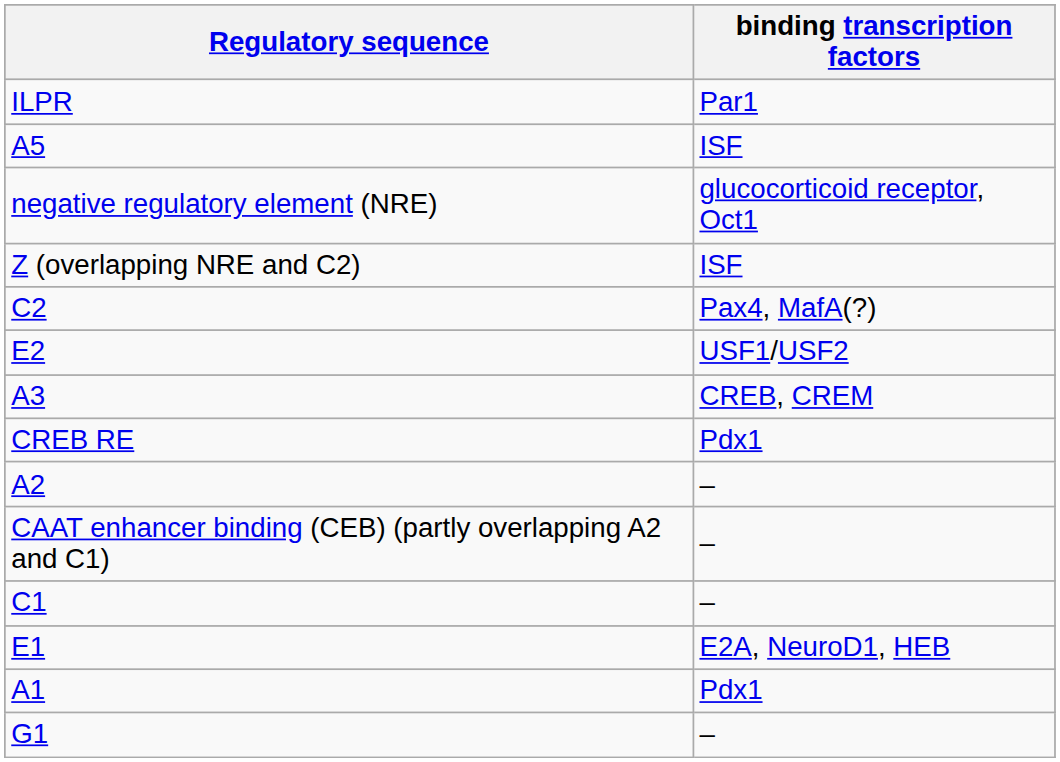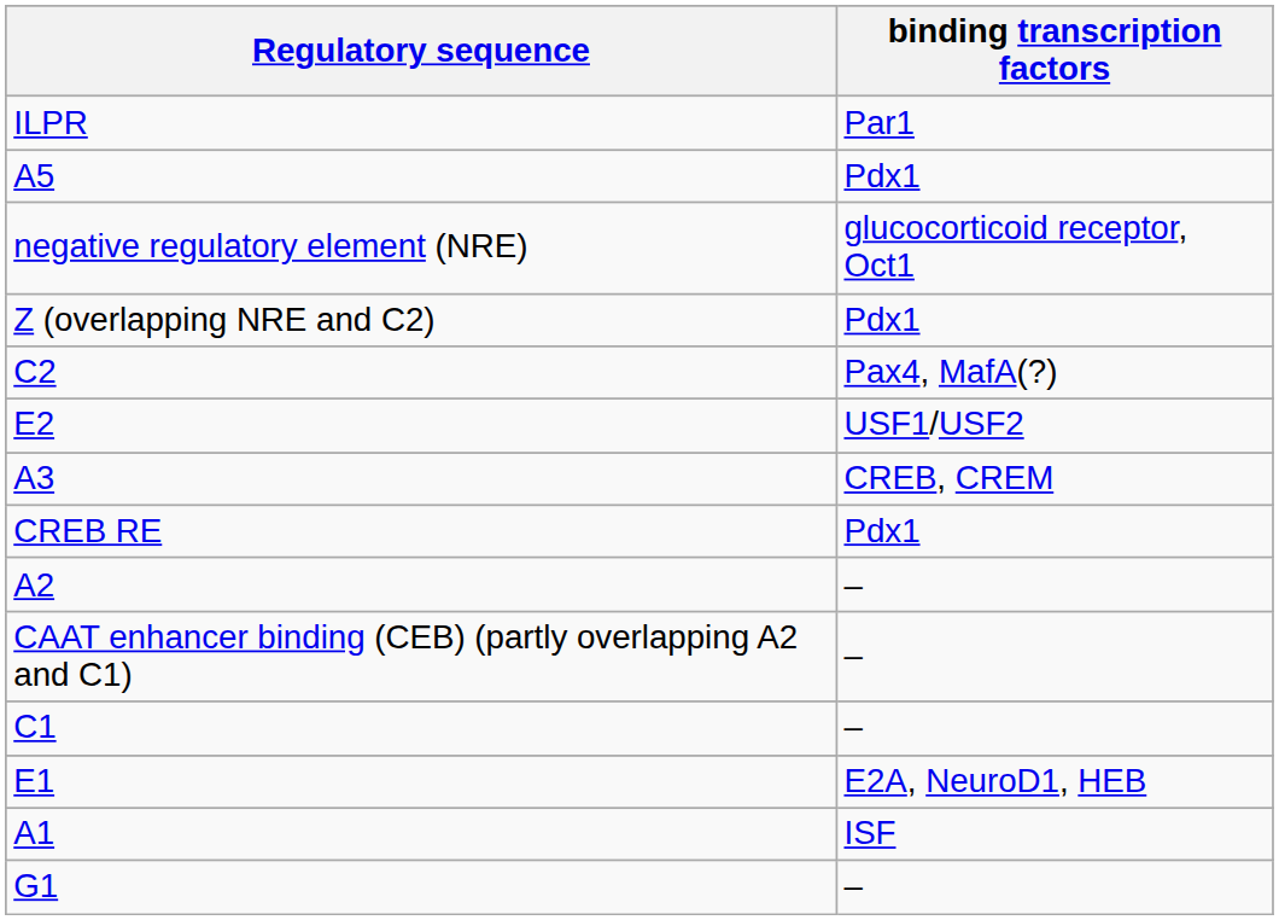A5 | binding transcription factors: ISF -> Pdx1
Z (overlapping NRE and C2) | binding transcription factors: ISF -> Pdx1
A1 | binding transcription factors: Pdx1 -> ISF
